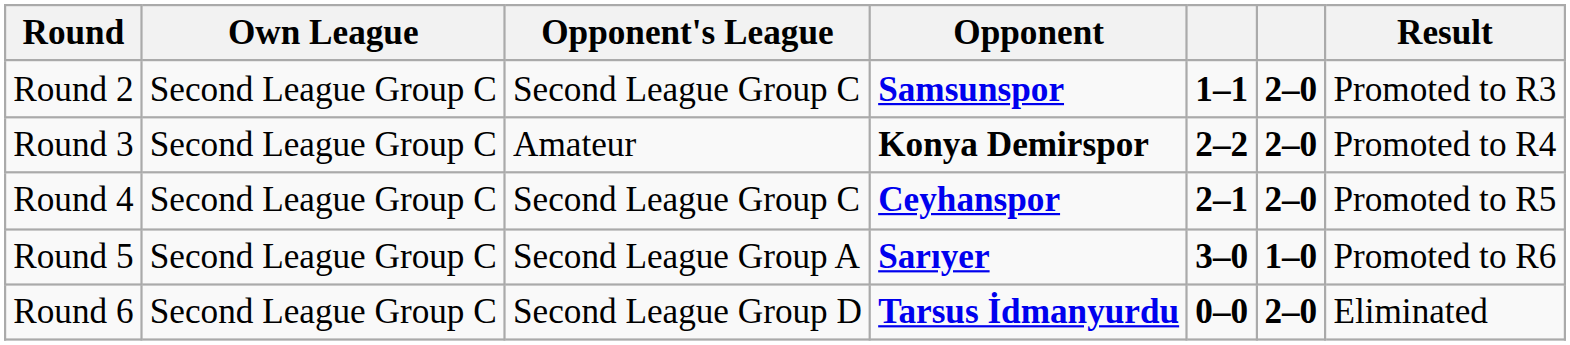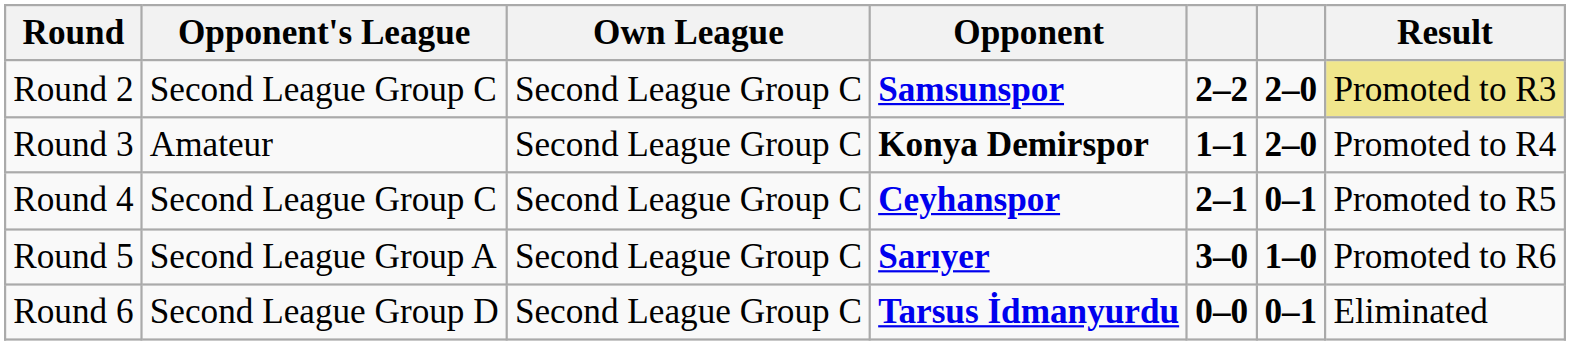columns swapped: Own League <-> Opponent's League
Round 2 | column 5: 1–1 -> 2–2
Round 2 | Result: no background -> khaki background
Round 3 | column 5: 2–2 -> 1–1
Round 4 | column 6: 2–0 -> 0–1
Round 6 | column 6: 2–0 -> 0–1
